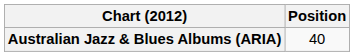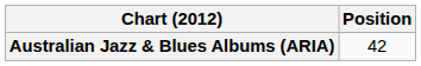Australian Jazz & Blues Albums (ARIA) | Position: 40 -> 42
